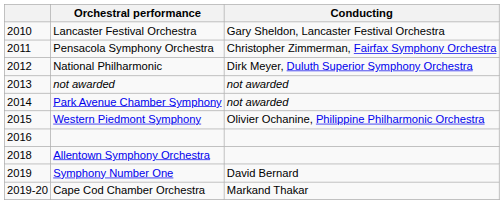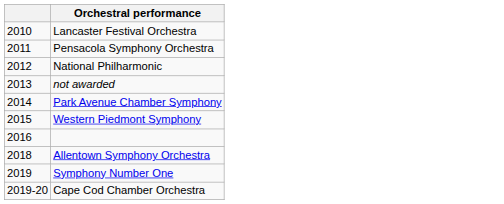- column: Conducting | Gary Sheldon, Lancaster Festival Orchestra | Christopher Zimmerman, Fairfax Symphony Orchestra | Dirk Meyer, Duluth Superior Symphony Orchestra | not awarded | not awarded | Olivier Ochanine, Philippine Philharmonic Orchestra | David Bernard | Markand Thakar
